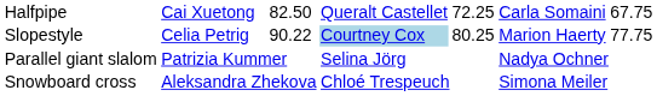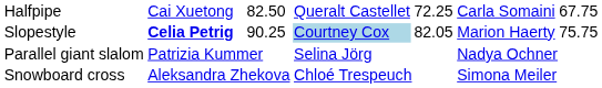Slopestyle | column 2: normal -> bold
Slopestyle | column 3: 90.22 -> 90.25
Slopestyle | column 5: 80.25 -> 82.05
Slopestyle | column 7: 77.75 -> 75.75
